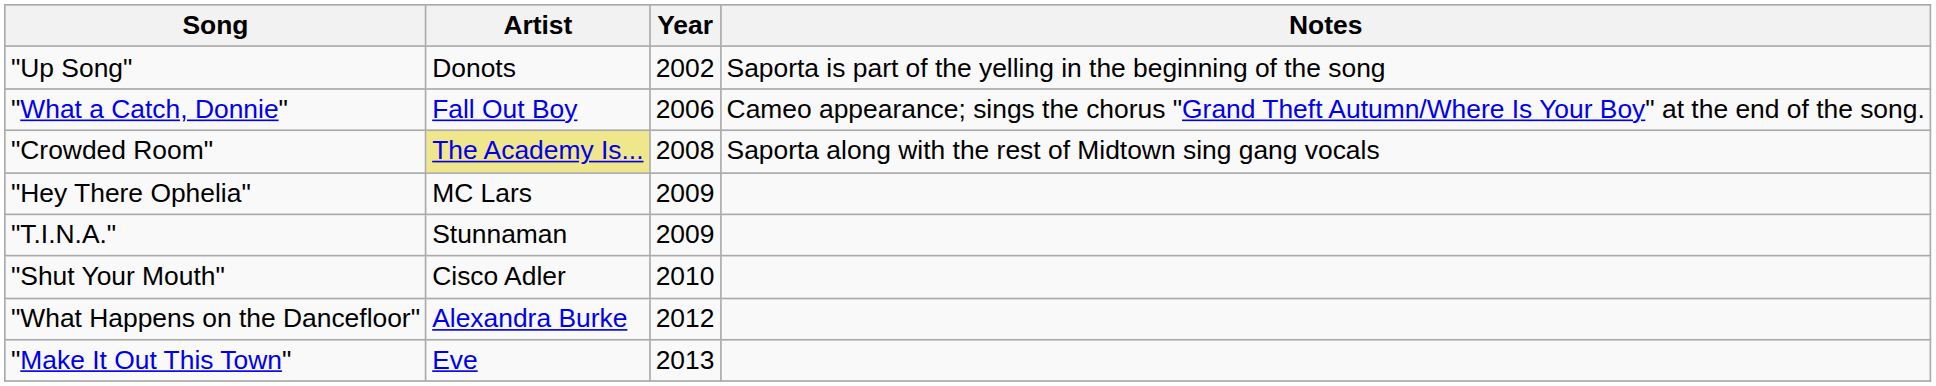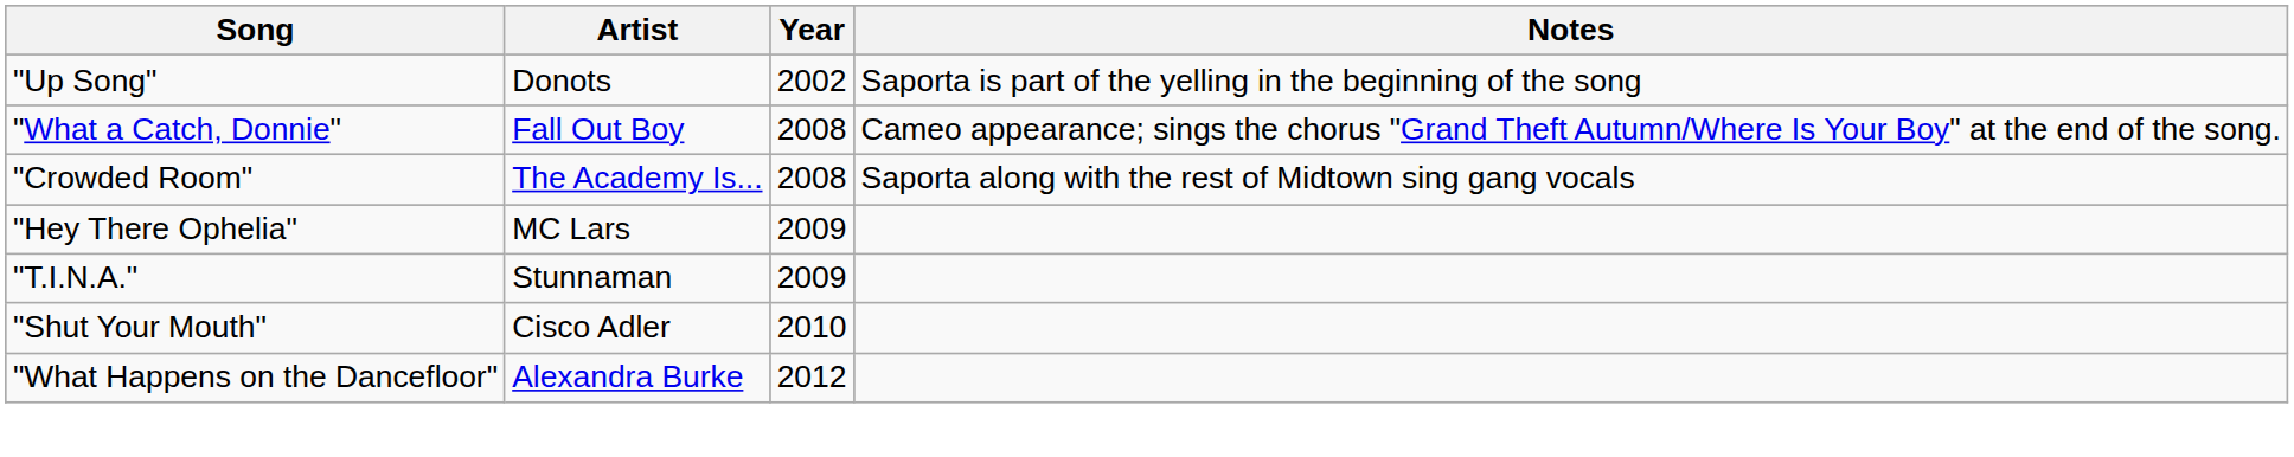"What a Catch, Donnie" | Year: 2006 -> 2008
"Crowded Room" | Artist: khaki background -> no background
- row: "Make It Out This Town" | Eve | 2013
